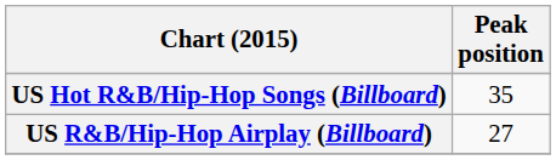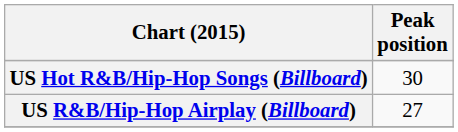US Hot R&B/Hip-Hop Songs (Billboard) | Peak position: 35 -> 30
